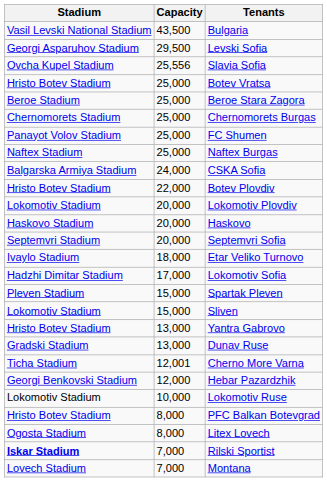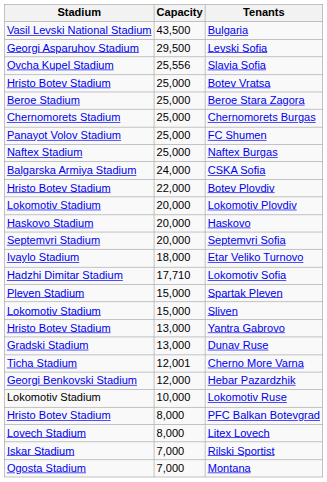Lokomotiv Sofia | Capacity: 17,000 -> 17,710
Litex Lovech | Stadium: Ogosta Stadium -> Lovech Stadium
Rilski Sportist | Stadium: bold -> normal
Montana | Stadium: Lovech Stadium -> Ogosta Stadium
